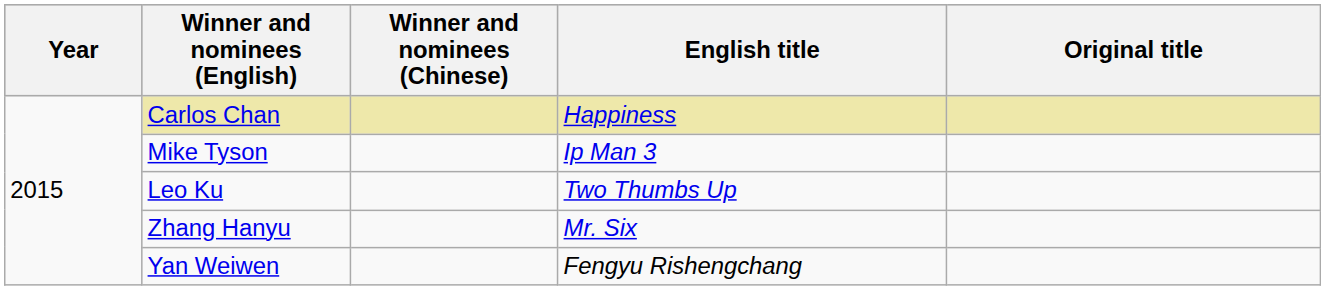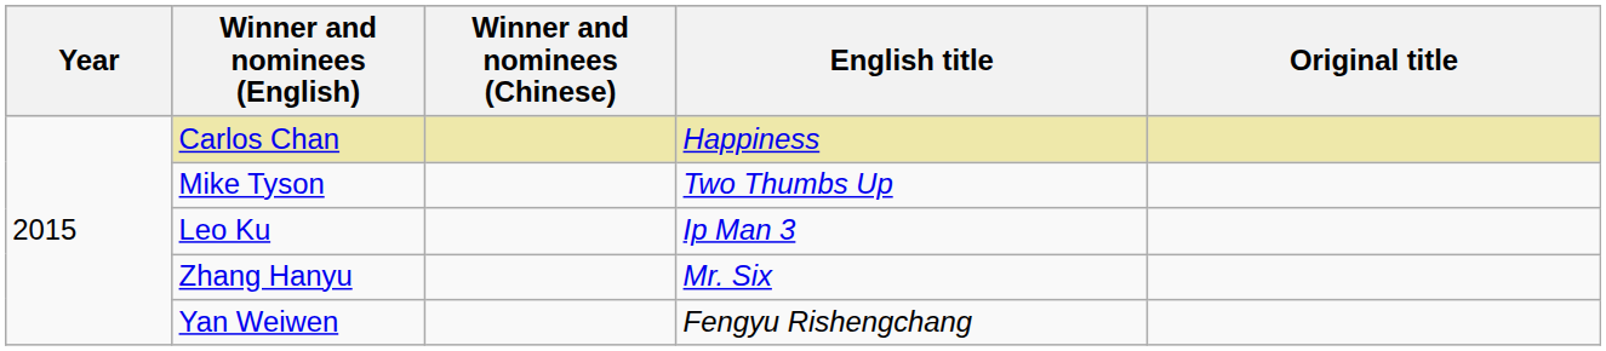Mike Tyson | English title: Ip Man 3 -> Two Thumbs Up
Leo Ku | English title: Two Thumbs Up -> Ip Man 3
